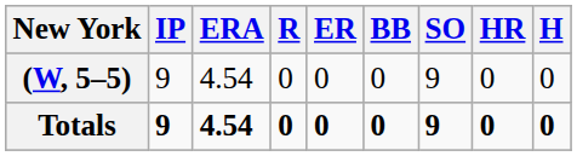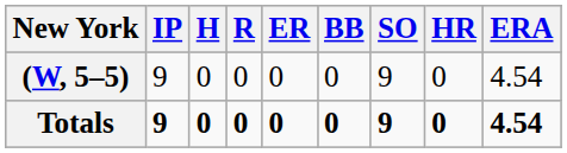columns swapped: H <-> ERA
